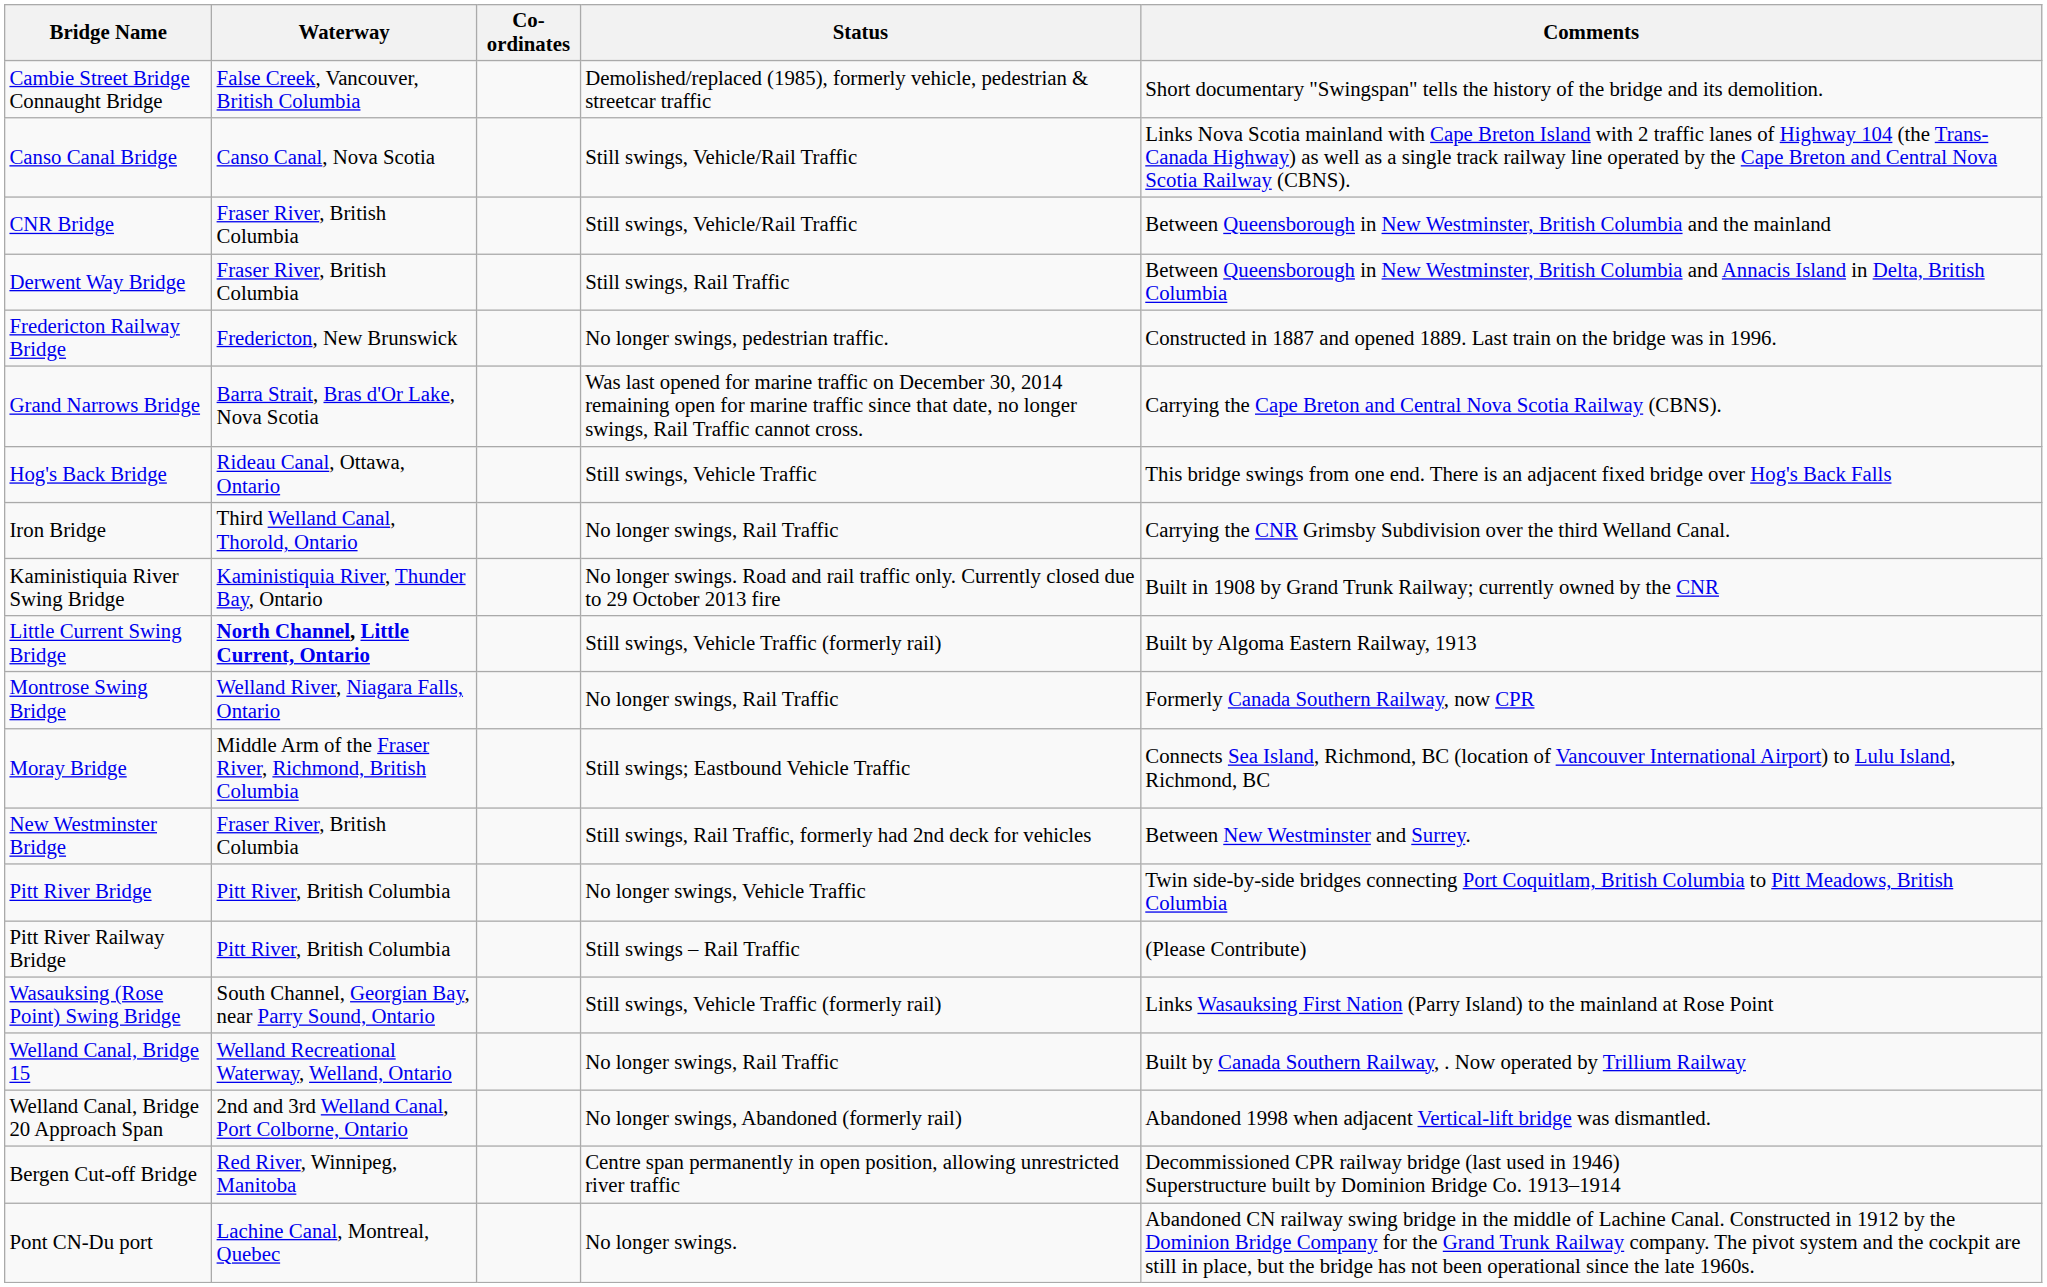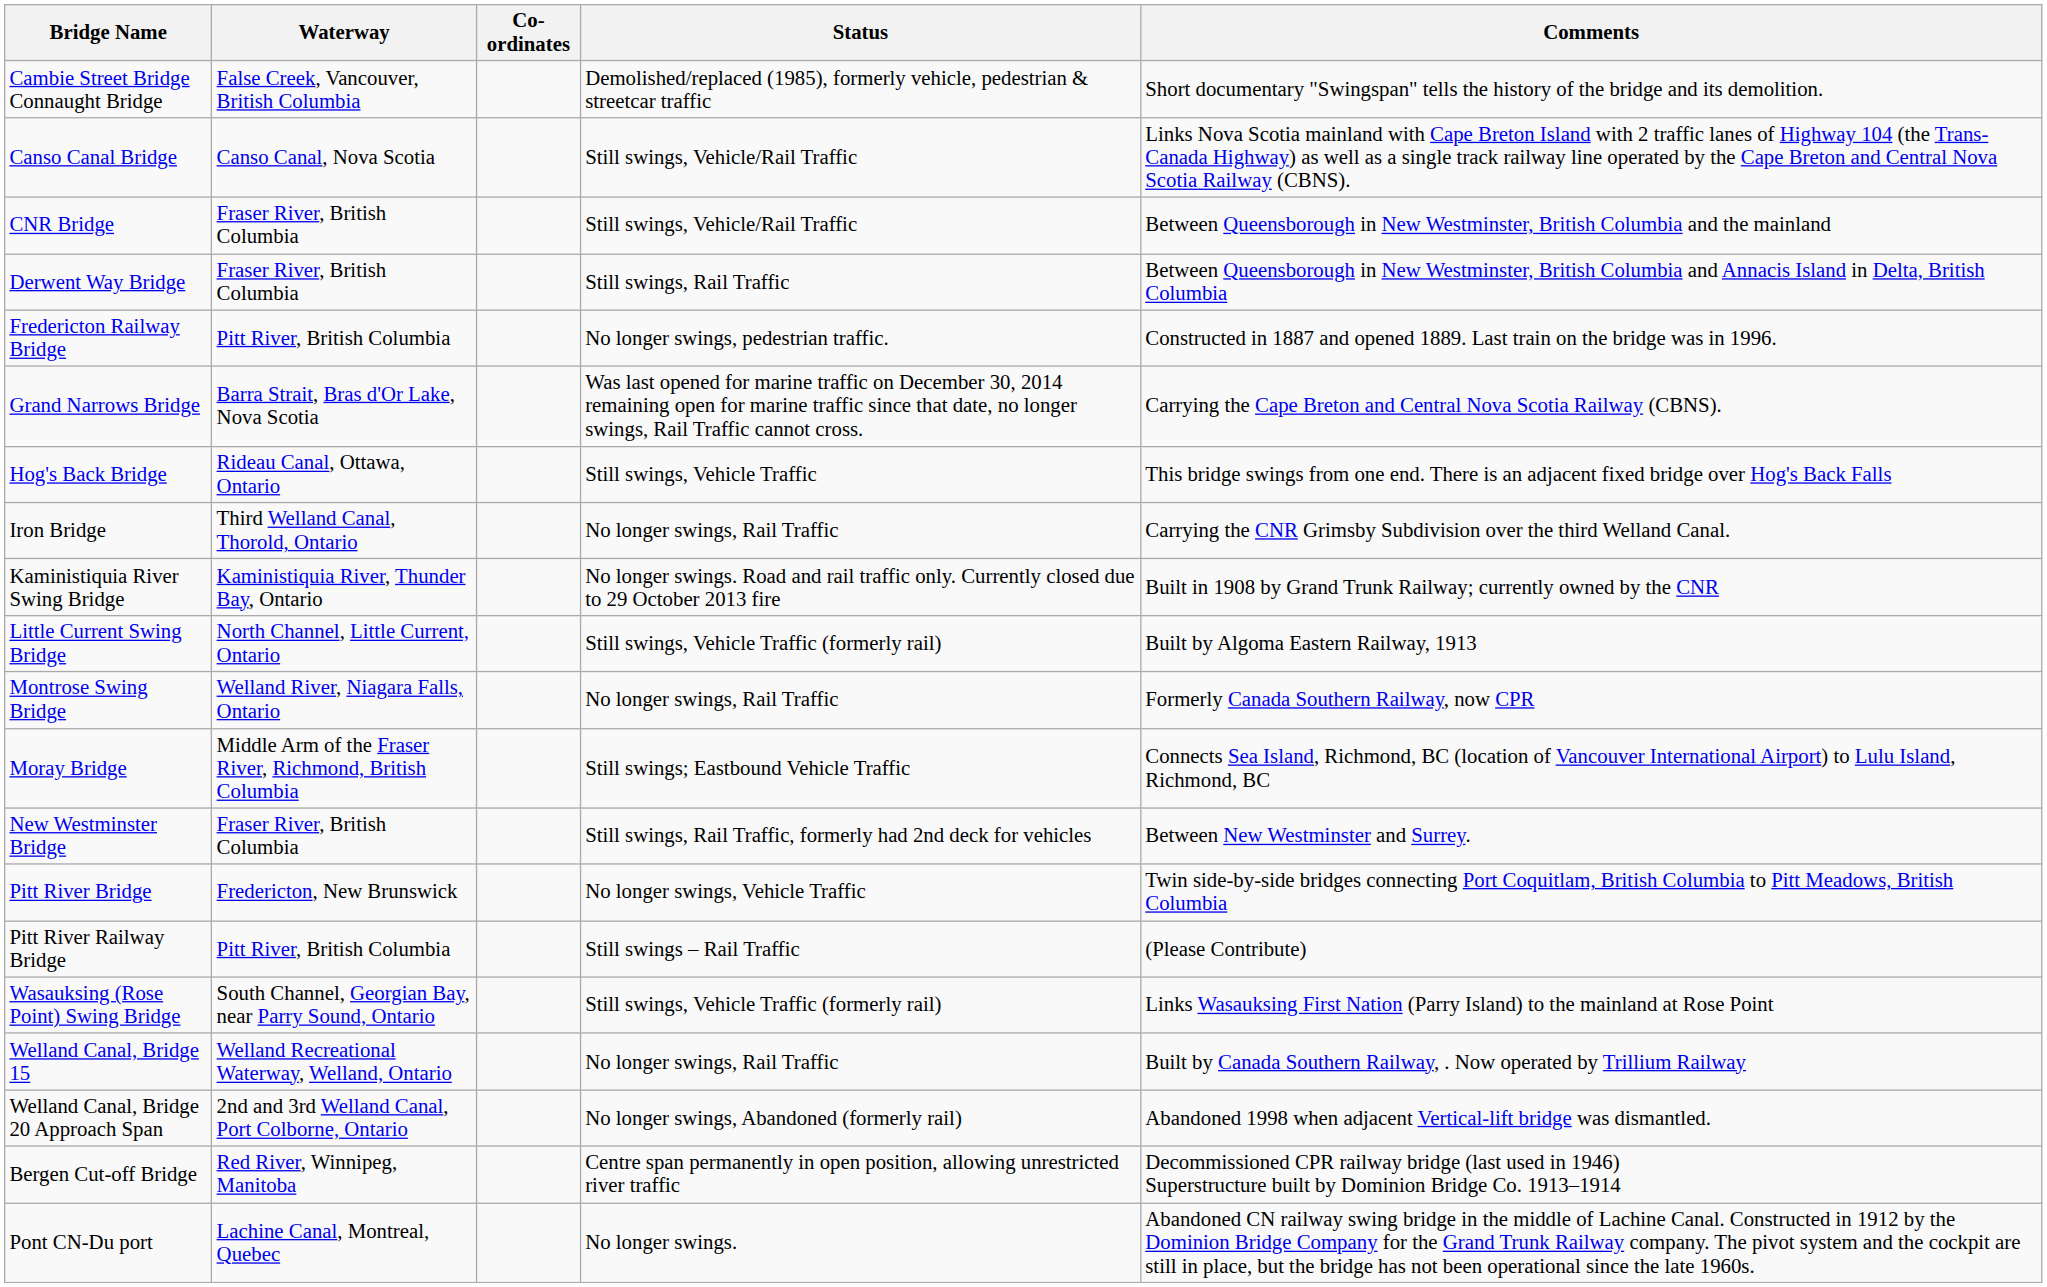Fredericton Railway Bridge | Waterway: Fredericton, New Brunswick -> Pitt River, British Columbia
Little Current Swing Bridge | Waterway: bold -> normal
Pitt River Bridge | Waterway: Pitt River, British Columbia -> Fredericton, New Brunswick
